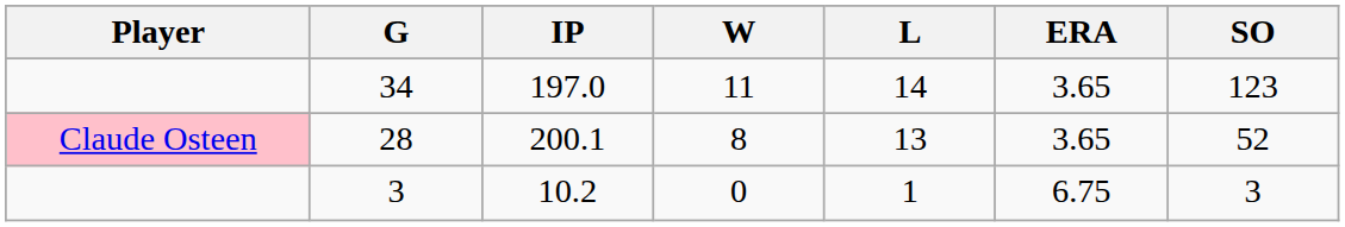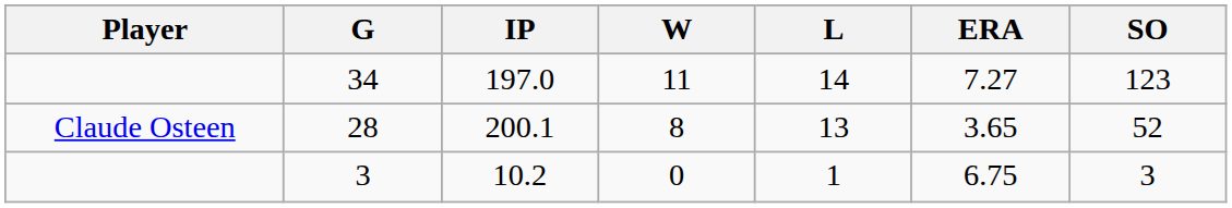34 | ERA: 3.65 -> 7.27
28 | Player: pink background -> no background
